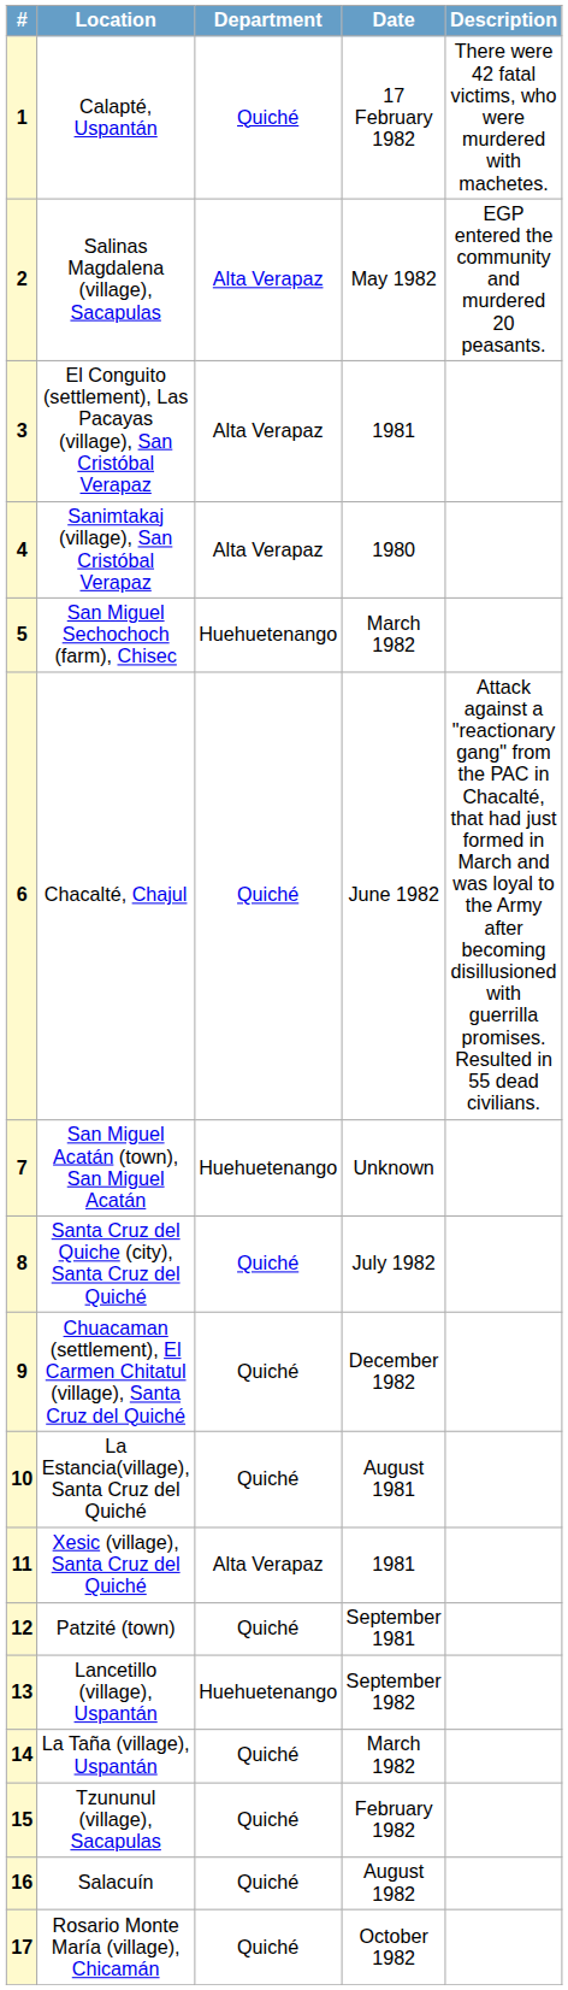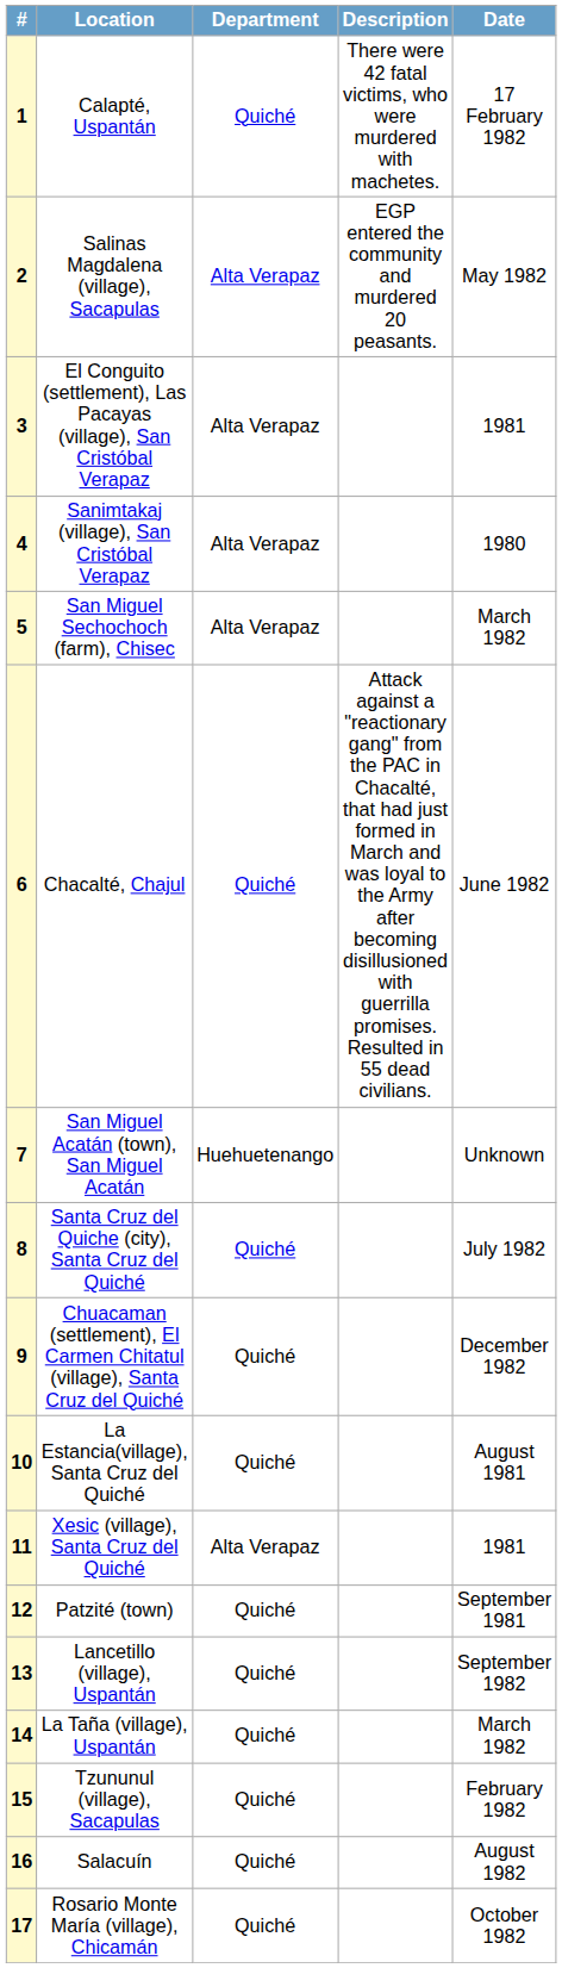columns swapped: Date <-> Description
5 | Department: Huehuetenango -> Alta Verapaz
13 | Department: Huehuetenango -> Quiché
